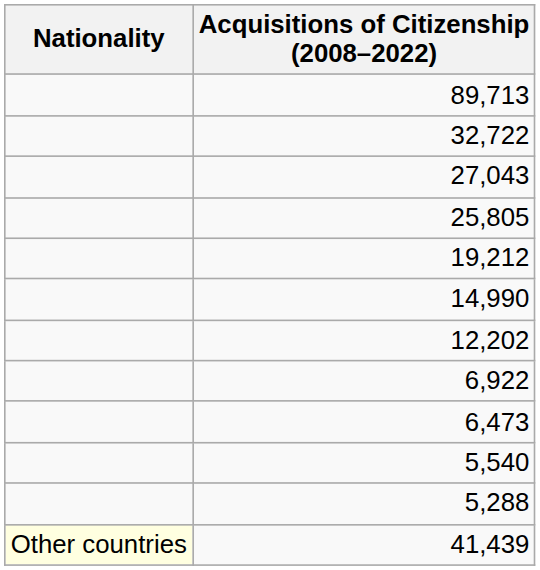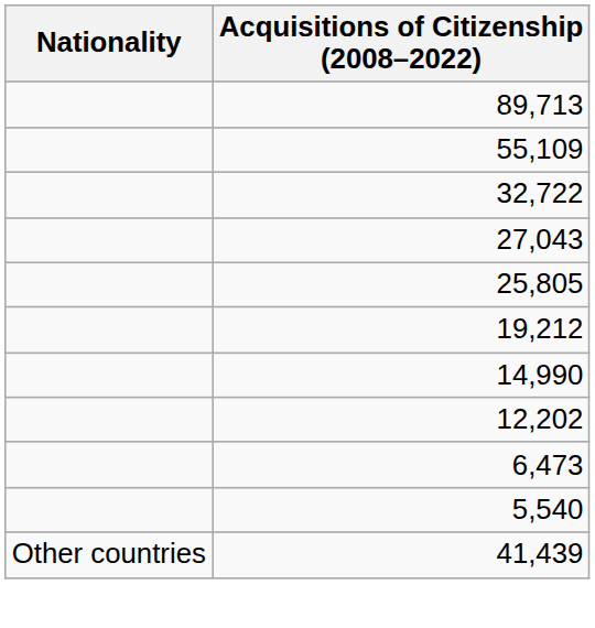+ row: 55,109
- row: 6,922
- row: 5,288
41,439 | Nationality: lightyellow background -> no background
